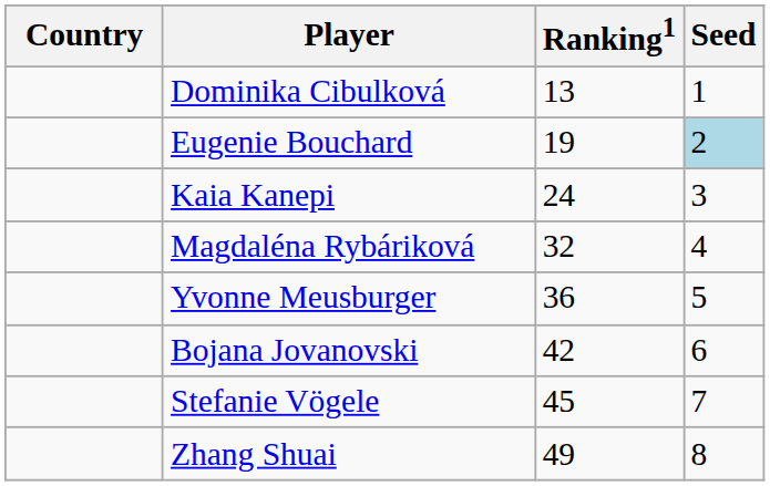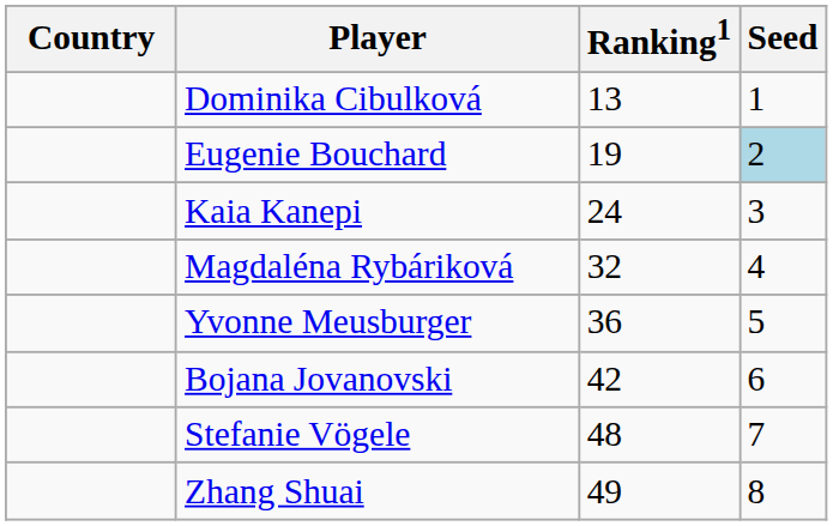Stefanie Vögele | Ranking1: 45 -> 48
